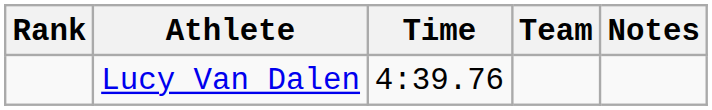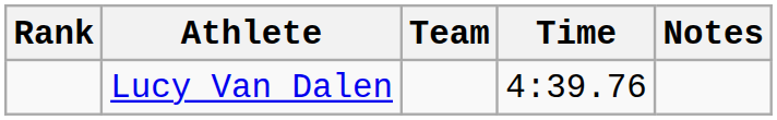columns swapped: Team <-> Time
